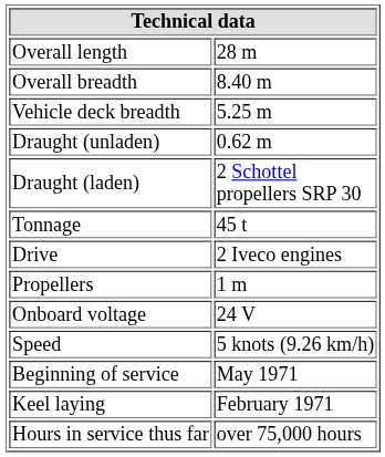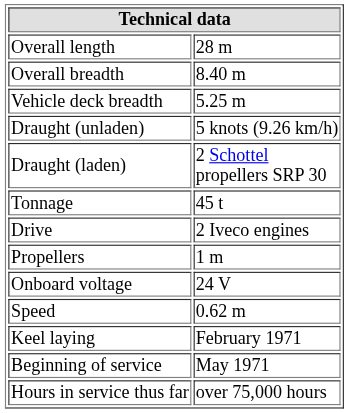Draught (unladen) | column 2: 0.62 m -> 5 knots (9.26 km/h)
Speed | column 2: 5 knots (9.26 km/h) -> 0.62 m
rows swapped: Keel laying <-> Beginning of service
